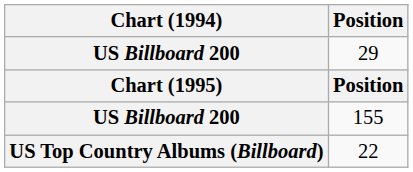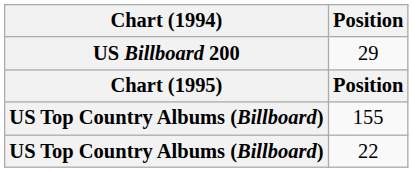155 | Chart (1994): US Billboard 200 -> US Top Country Albums (Billboard)
